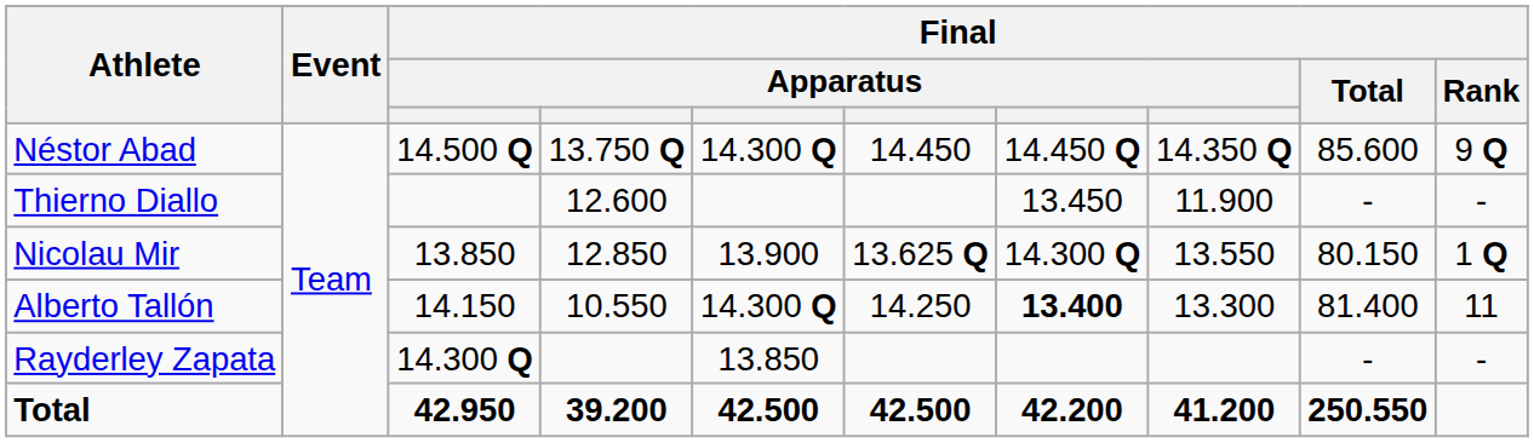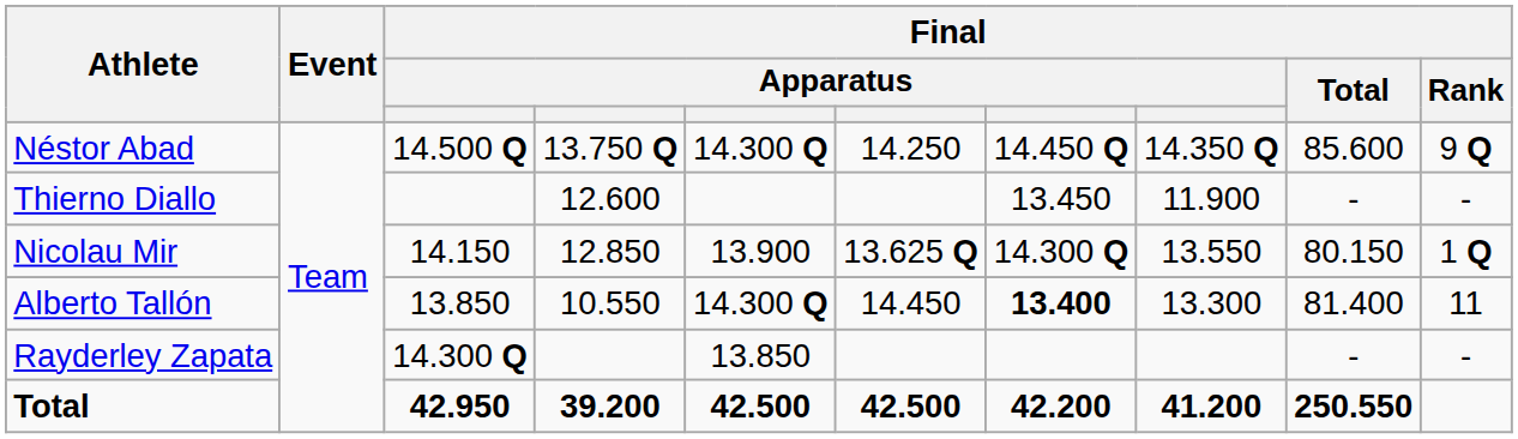Néstor Abad | column 6: 14.450 -> 14.250
Nicolau Mir | column 3: 13.850 -> 14.150
Alberto Tallón | column 3: 14.150 -> 13.850
Alberto Tallón | column 6: 14.250 -> 14.450
